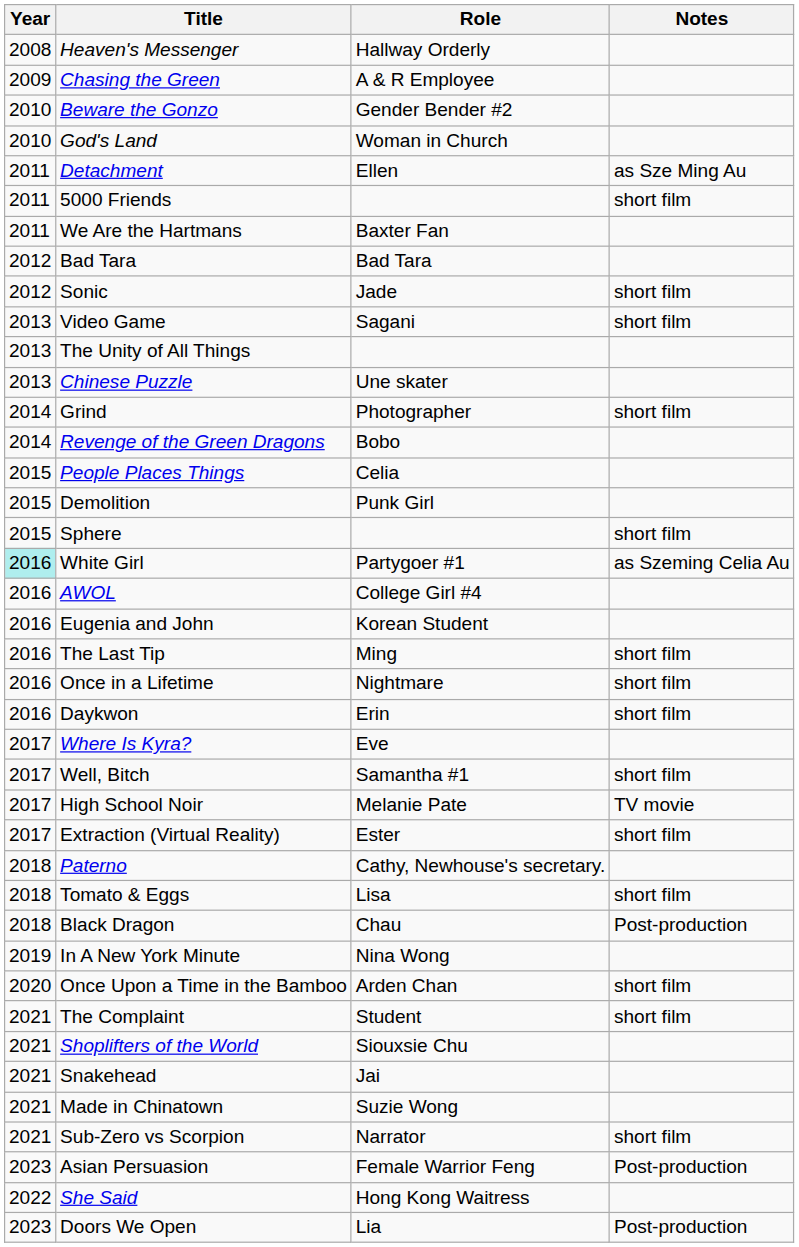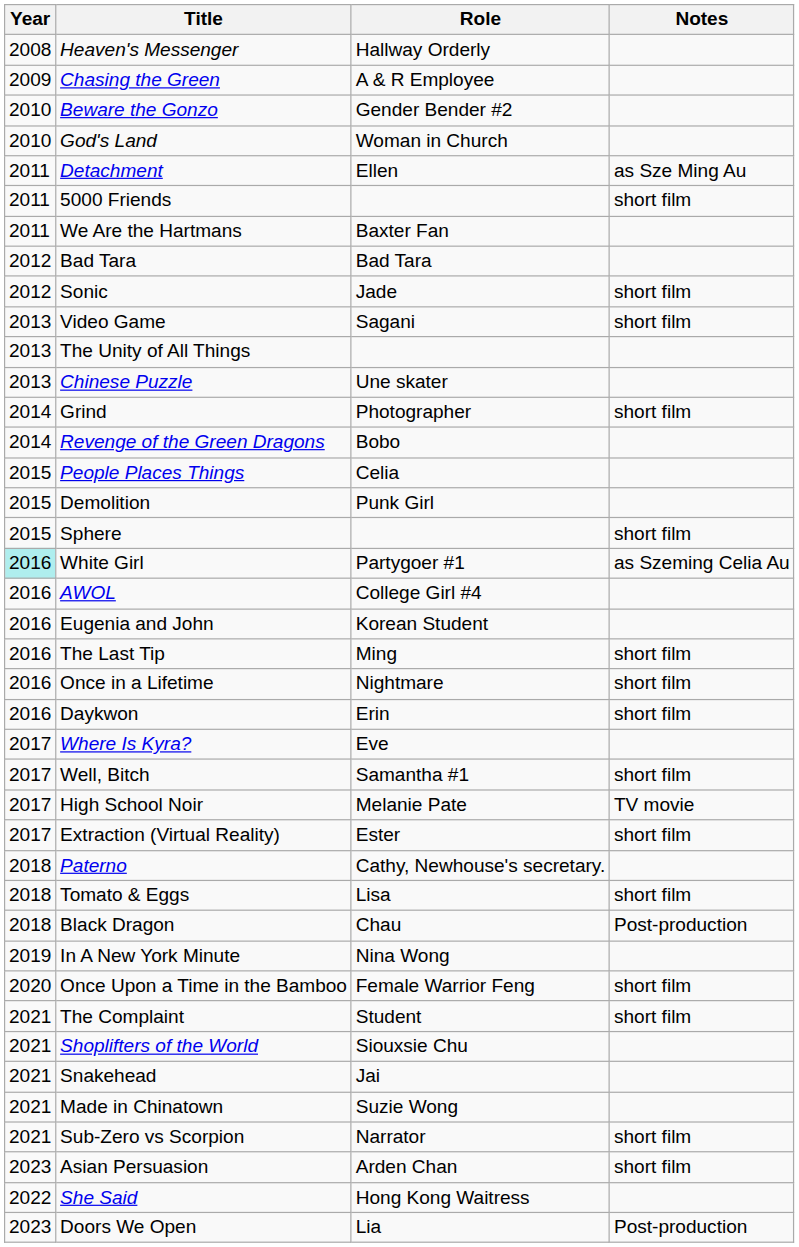Once Upon a Time in the Bamboo | Role: Arden Chan -> Female Warrior Feng
Asian Persuasion | Role: Female Warrior Feng -> Arden Chan
Asian Persuasion | Notes: Post-production -> short film
